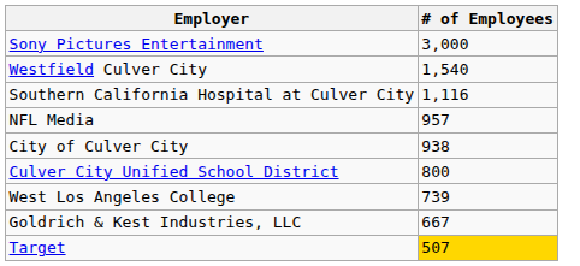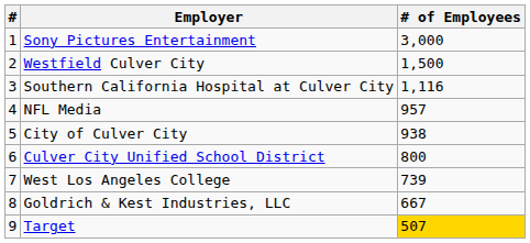+ column: # | 1 | 2 | 3 | 4 | 5 | 6 | 7 | 8 | 9
Westfield Culver City | # of Employees: 1,540 -> 1,500
